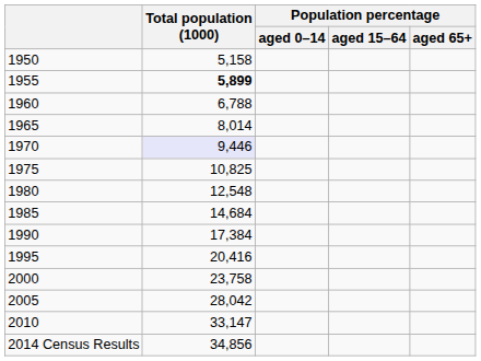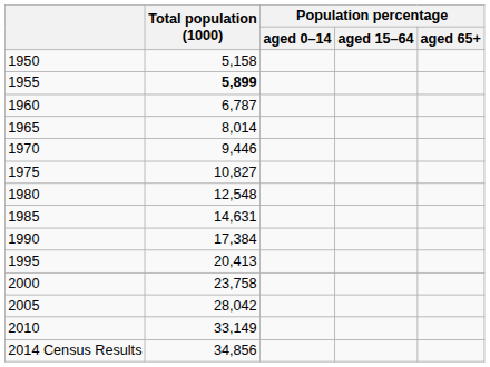1960 | Total population (1000): 6,788 -> 6,787
1970 | Total population (1000): lavender background -> no background
1975 | Total population (1000): 10,825 -> 10,827
1985 | Total population (1000): 14,684 -> 14,631
1995 | Total population (1000): 20,416 -> 20,413
2010 | Total population (1000): 33,147 -> 33,149
